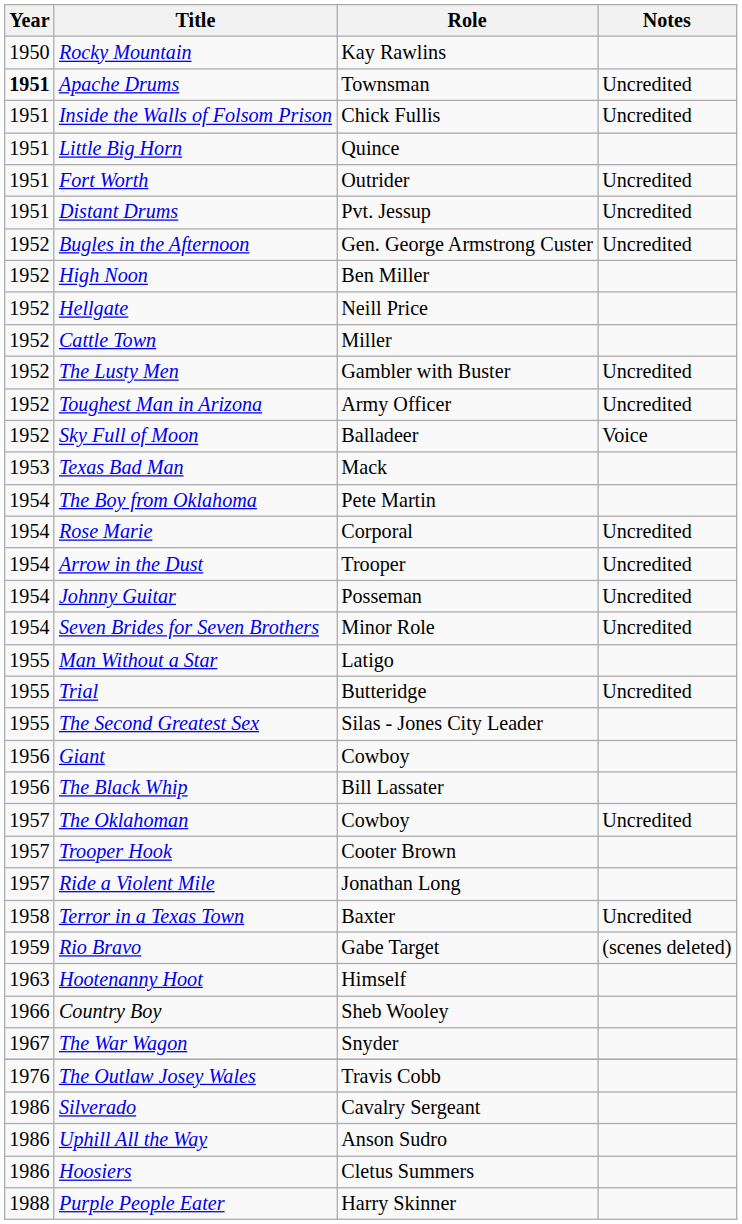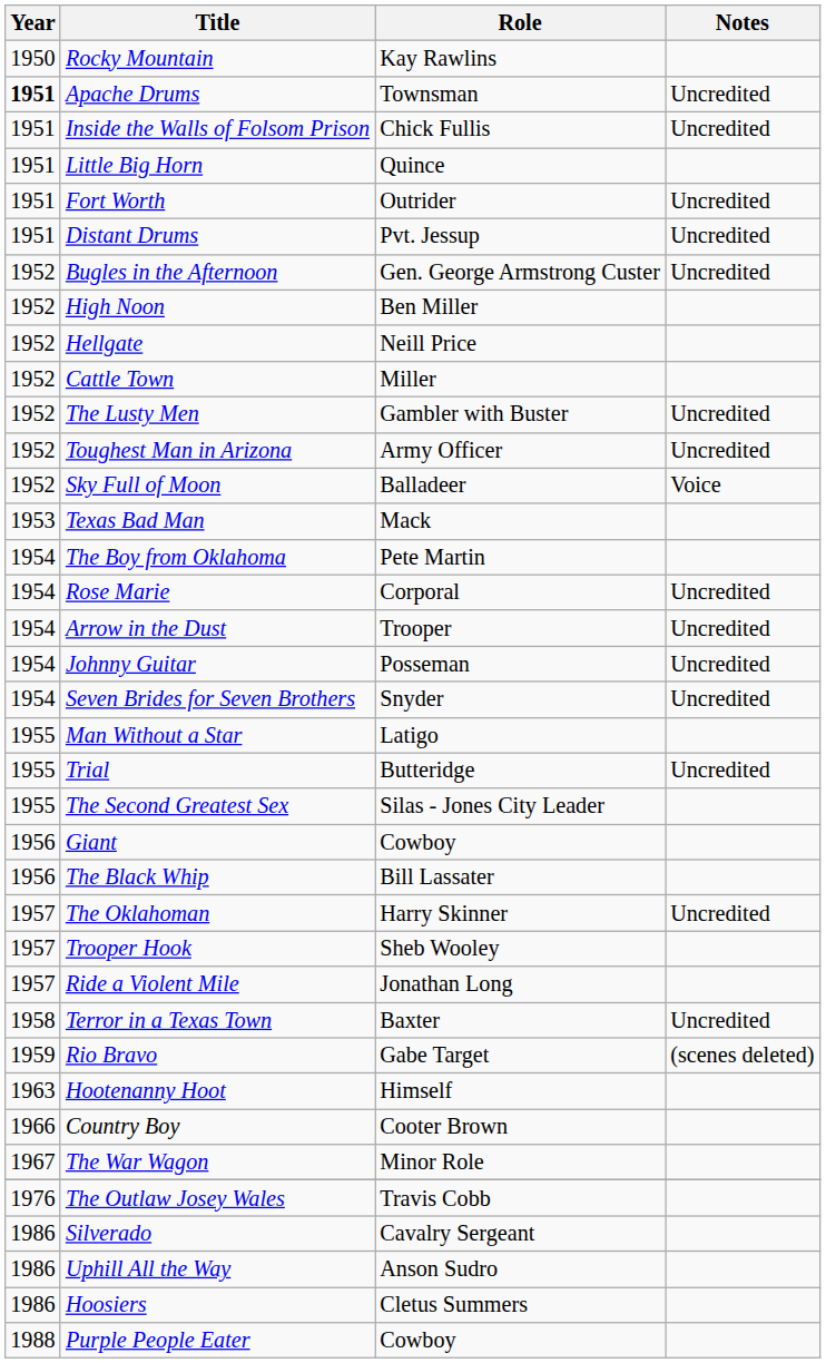Seven Brides for Seven Brothers | Role: Minor Role -> Snyder
The Oklahoman | Role: Cowboy -> Harry Skinner
Trooper Hook | Role: Cooter Brown -> Sheb Wooley
Country Boy | Role: Sheb Wooley -> Cooter Brown
The War Wagon | Role: Snyder -> Minor Role
Purple People Eater | Role: Harry Skinner -> Cowboy
